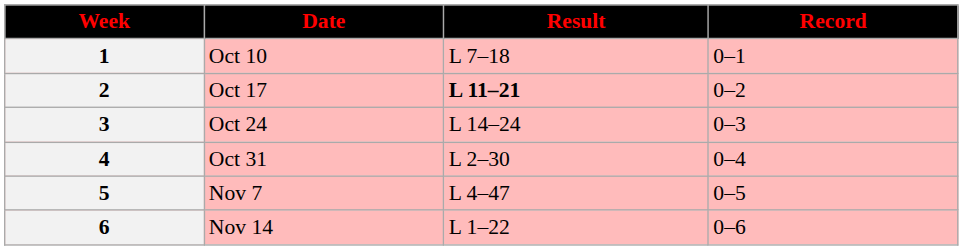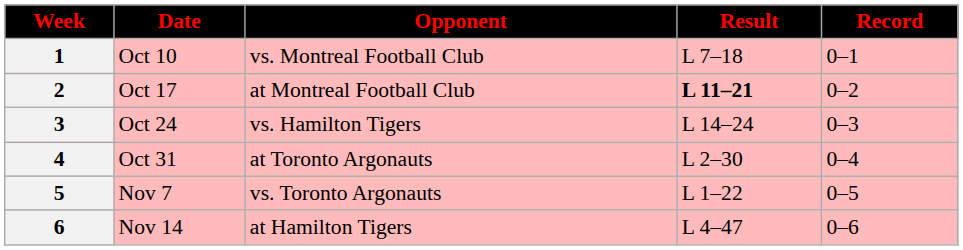+ column: Opponent | vs. Montreal Football Club | at Montreal Football Club | vs. Hamilton Tigers | at Toronto Argonauts | vs. Toronto Argonauts | at Hamilton Tigers
5 | Result: L 4–47 -> L 1–22
6 | Result: L 1–22 -> L 4–47
